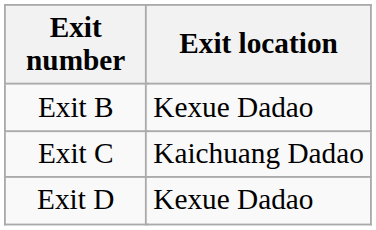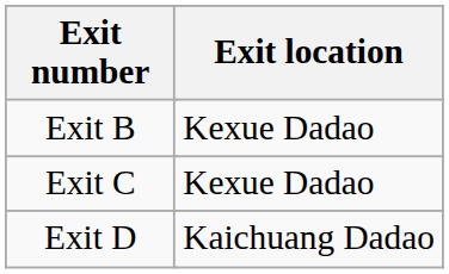Exit C | Exit location: Kaichuang Dadao -> Kexue Dadao
Exit D | Exit location: Kexue Dadao -> Kaichuang Dadao
